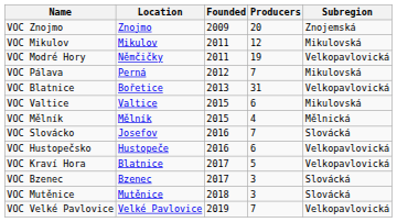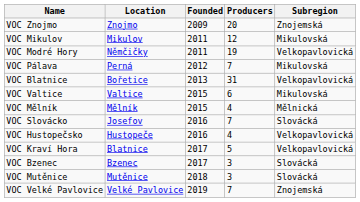VOC Hustopečsko | Producers: 6 -> 4
VOC Velké Pavlovice | Subregion: Velkopavlovická -> Znojemská
